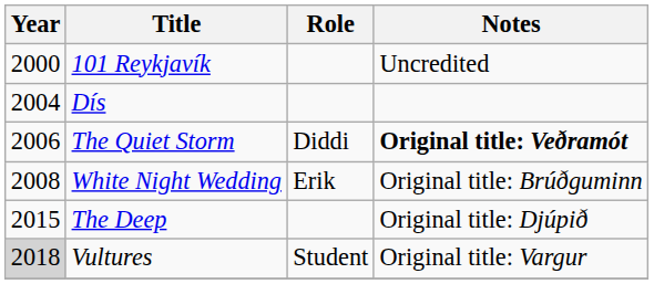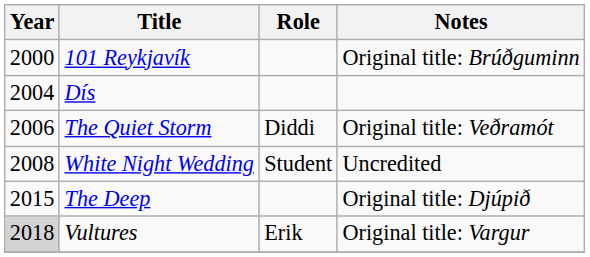101 Reykjavík | Notes: Uncredited -> Original title: Brúðguminn
The Quiet Storm | Notes: bold -> normal
White Night Wedding | Role: Erik -> Student
White Night Wedding | Notes: Original title: Brúðguminn -> Uncredited
Vultures | Role: Student -> Erik
